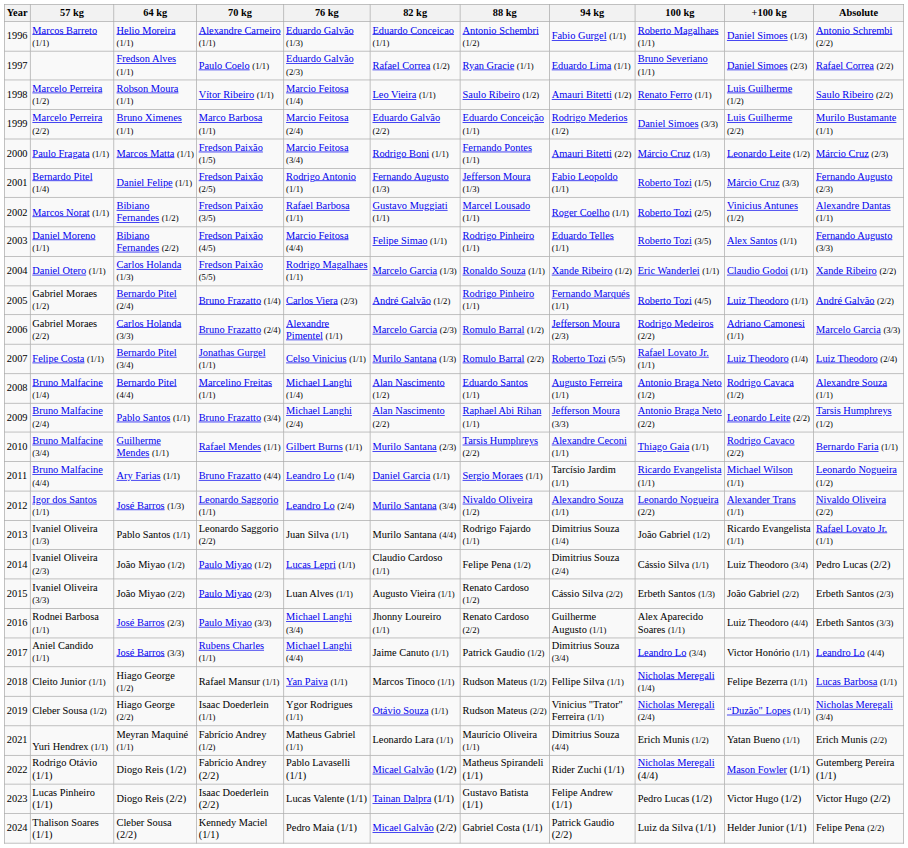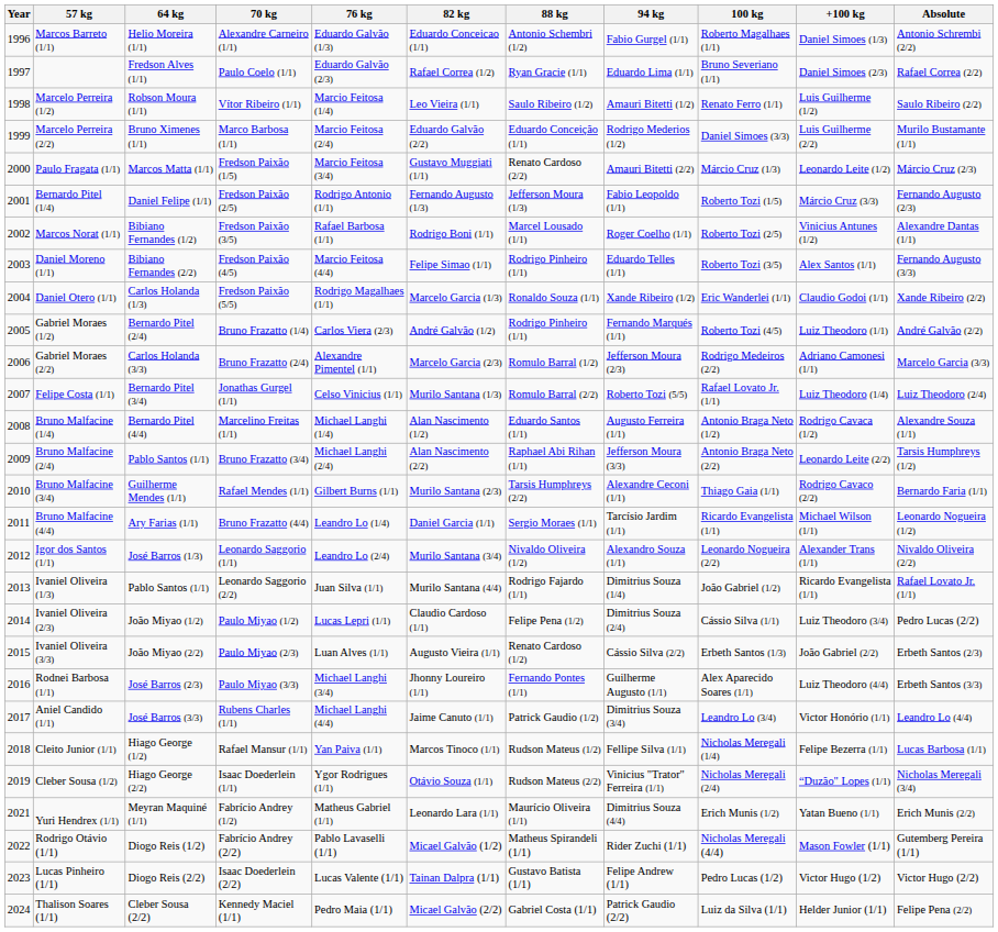Paulo Fragata (1/1) | 82 kg: Rodrigo Boni (1/1) -> Gustavo Muggiati (1/1)
Paulo Fragata (1/1) | 88 kg: Fernando Pontes (1/1) -> Renato Cardoso (2/2)
Marcos Norat (1/1) | 82 kg: Gustavo Muggiati (1/1) -> Rodrigo Boni (1/1)
Rodnei Barbosa (1/1) | 88 kg: Renato Cardoso (2/2) -> Fernando Pontes (1/1)
